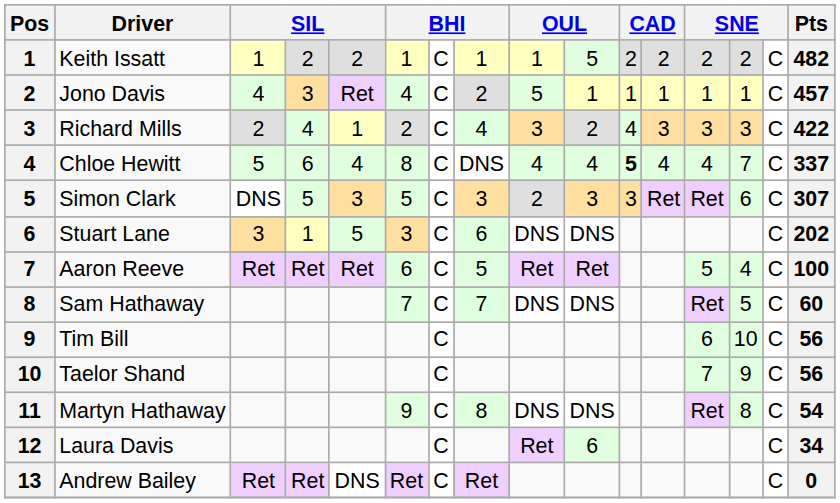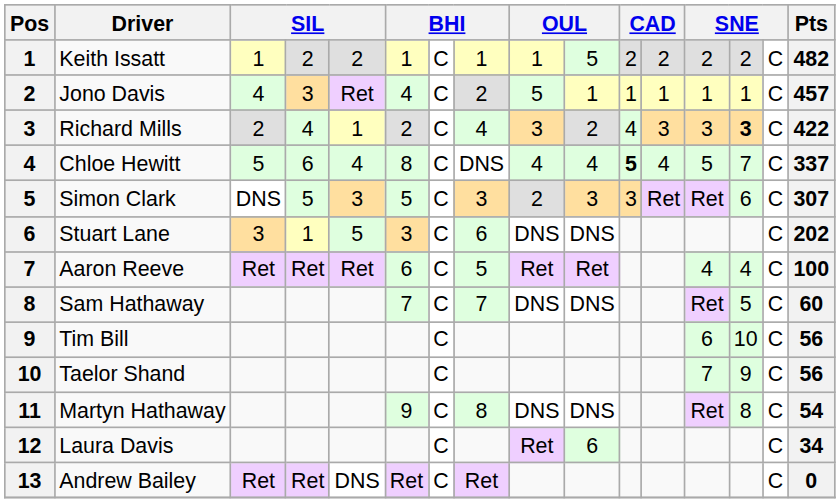Richard Mills | column 14: normal -> bold
Chloe Hewitt | column 13: 4 -> 5
Aaron Reeve | column 13: 5 -> 4
